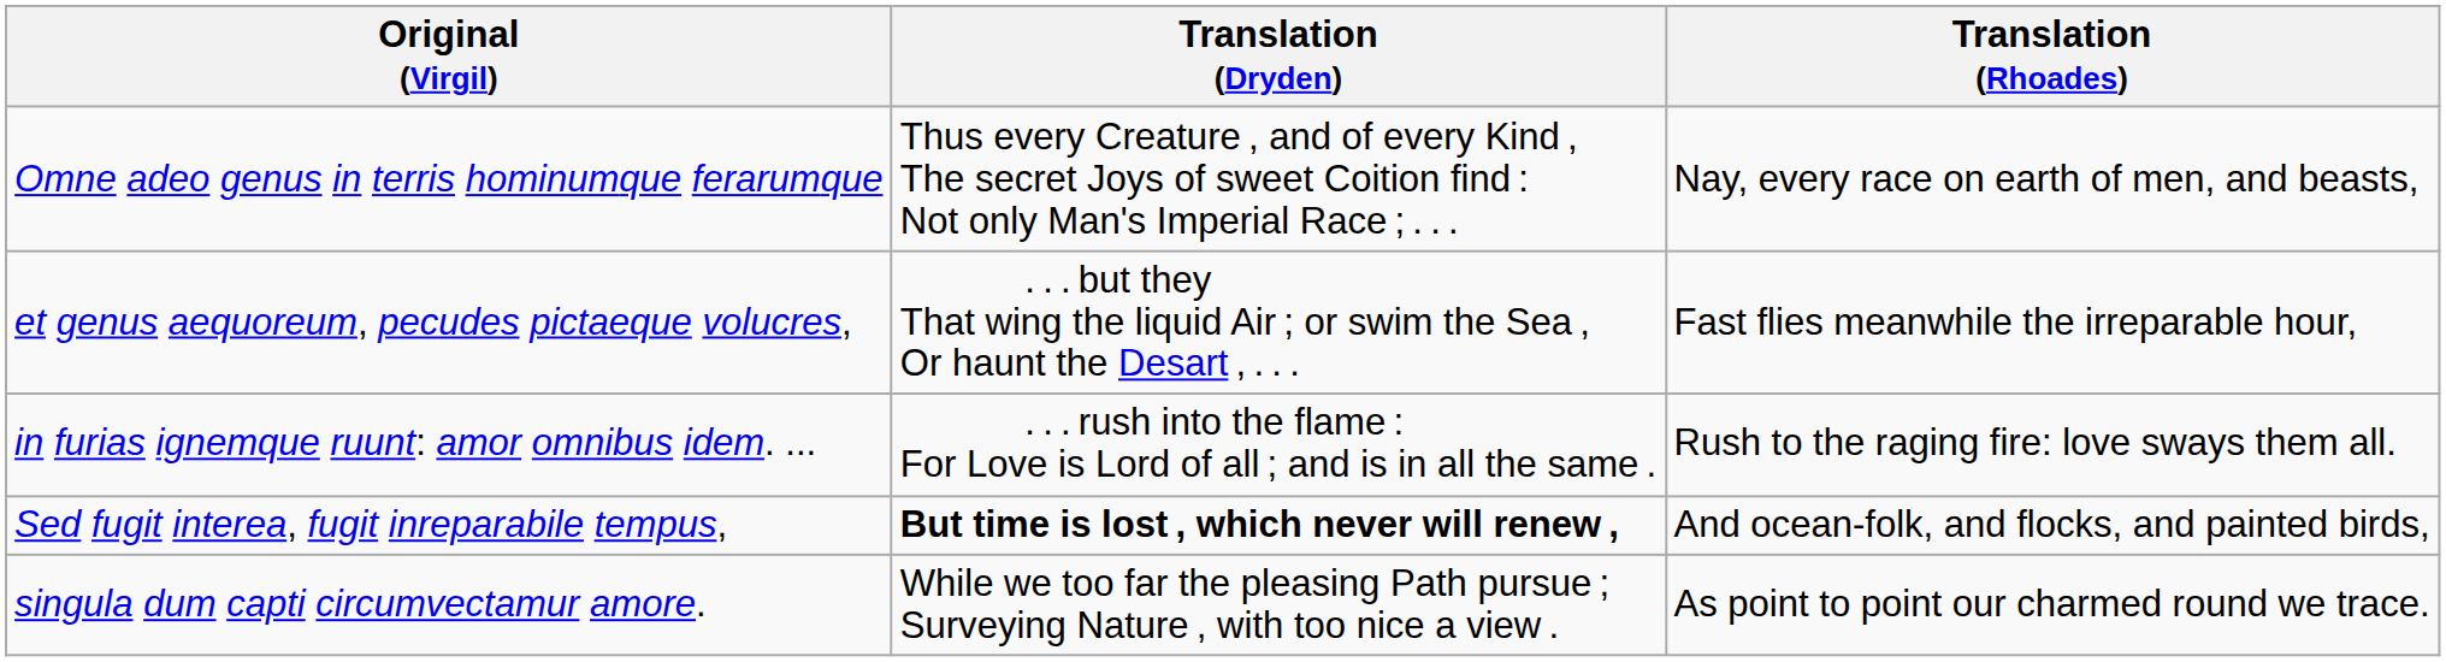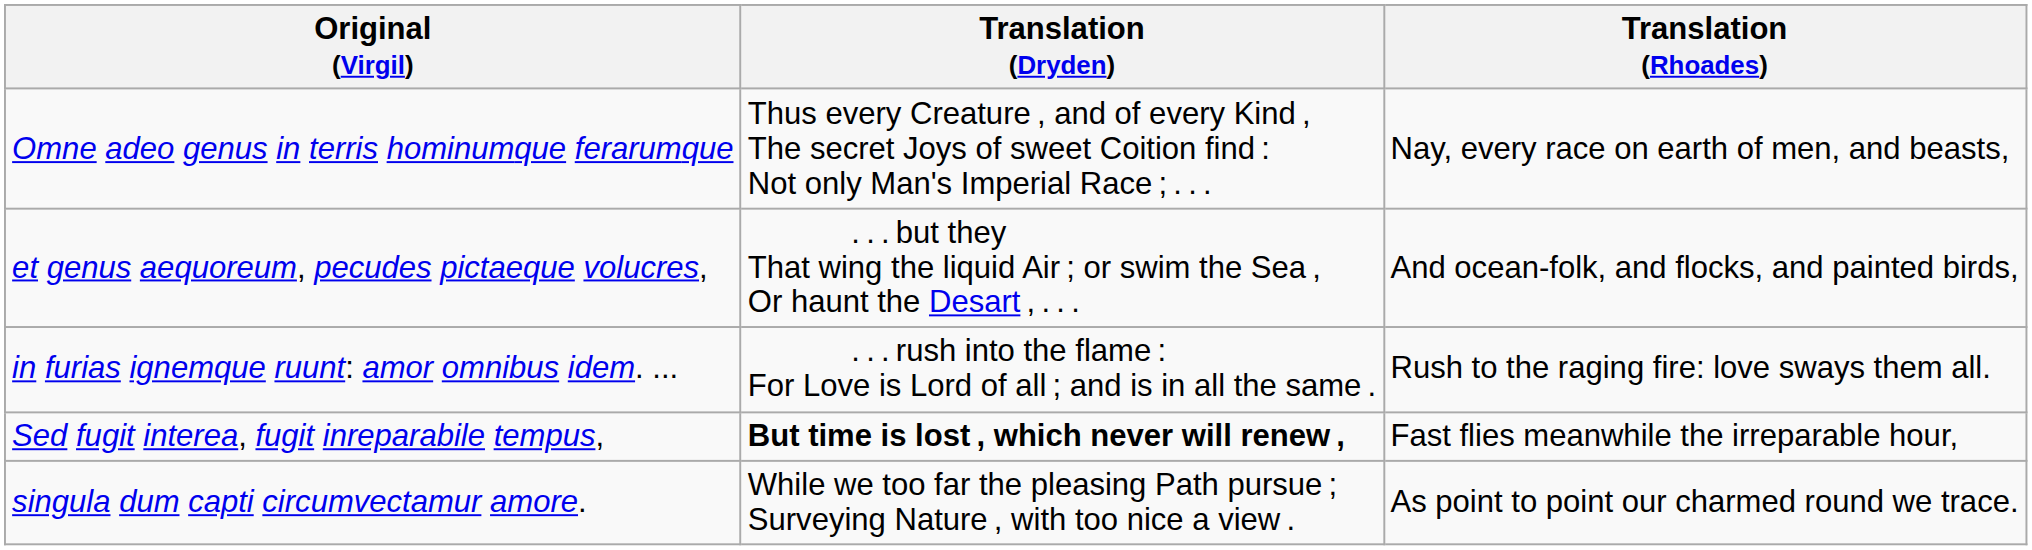et genus aequoreum, pecudes pictaeque volucres, | Translation (Rhoades): Fast flies meanwhile the irreparable hour, -> And ocean-folk, and flocks, and painted birds,
Sed fugit interea, fugit inreparabile tempus, | Translation (Rhoades): And ocean-folk, and flocks, and painted birds, -> Fast flies meanwhile the irreparable hour,
